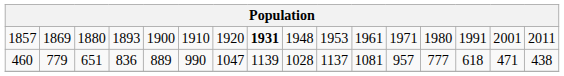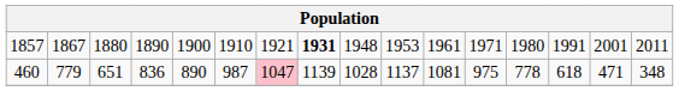1857 | column 2: 1869 -> 1867
1857 | column 4: 1893 -> 1890
1857 | column 7: 1920 -> 1921
460 | column 5: 889 -> 890
460 | column 6: 990 -> 987
460 | column 7: no background -> pink background
460 | column 12: 957 -> 975
460 | column 13: 777 -> 778
460 | column 16: 438 -> 348
